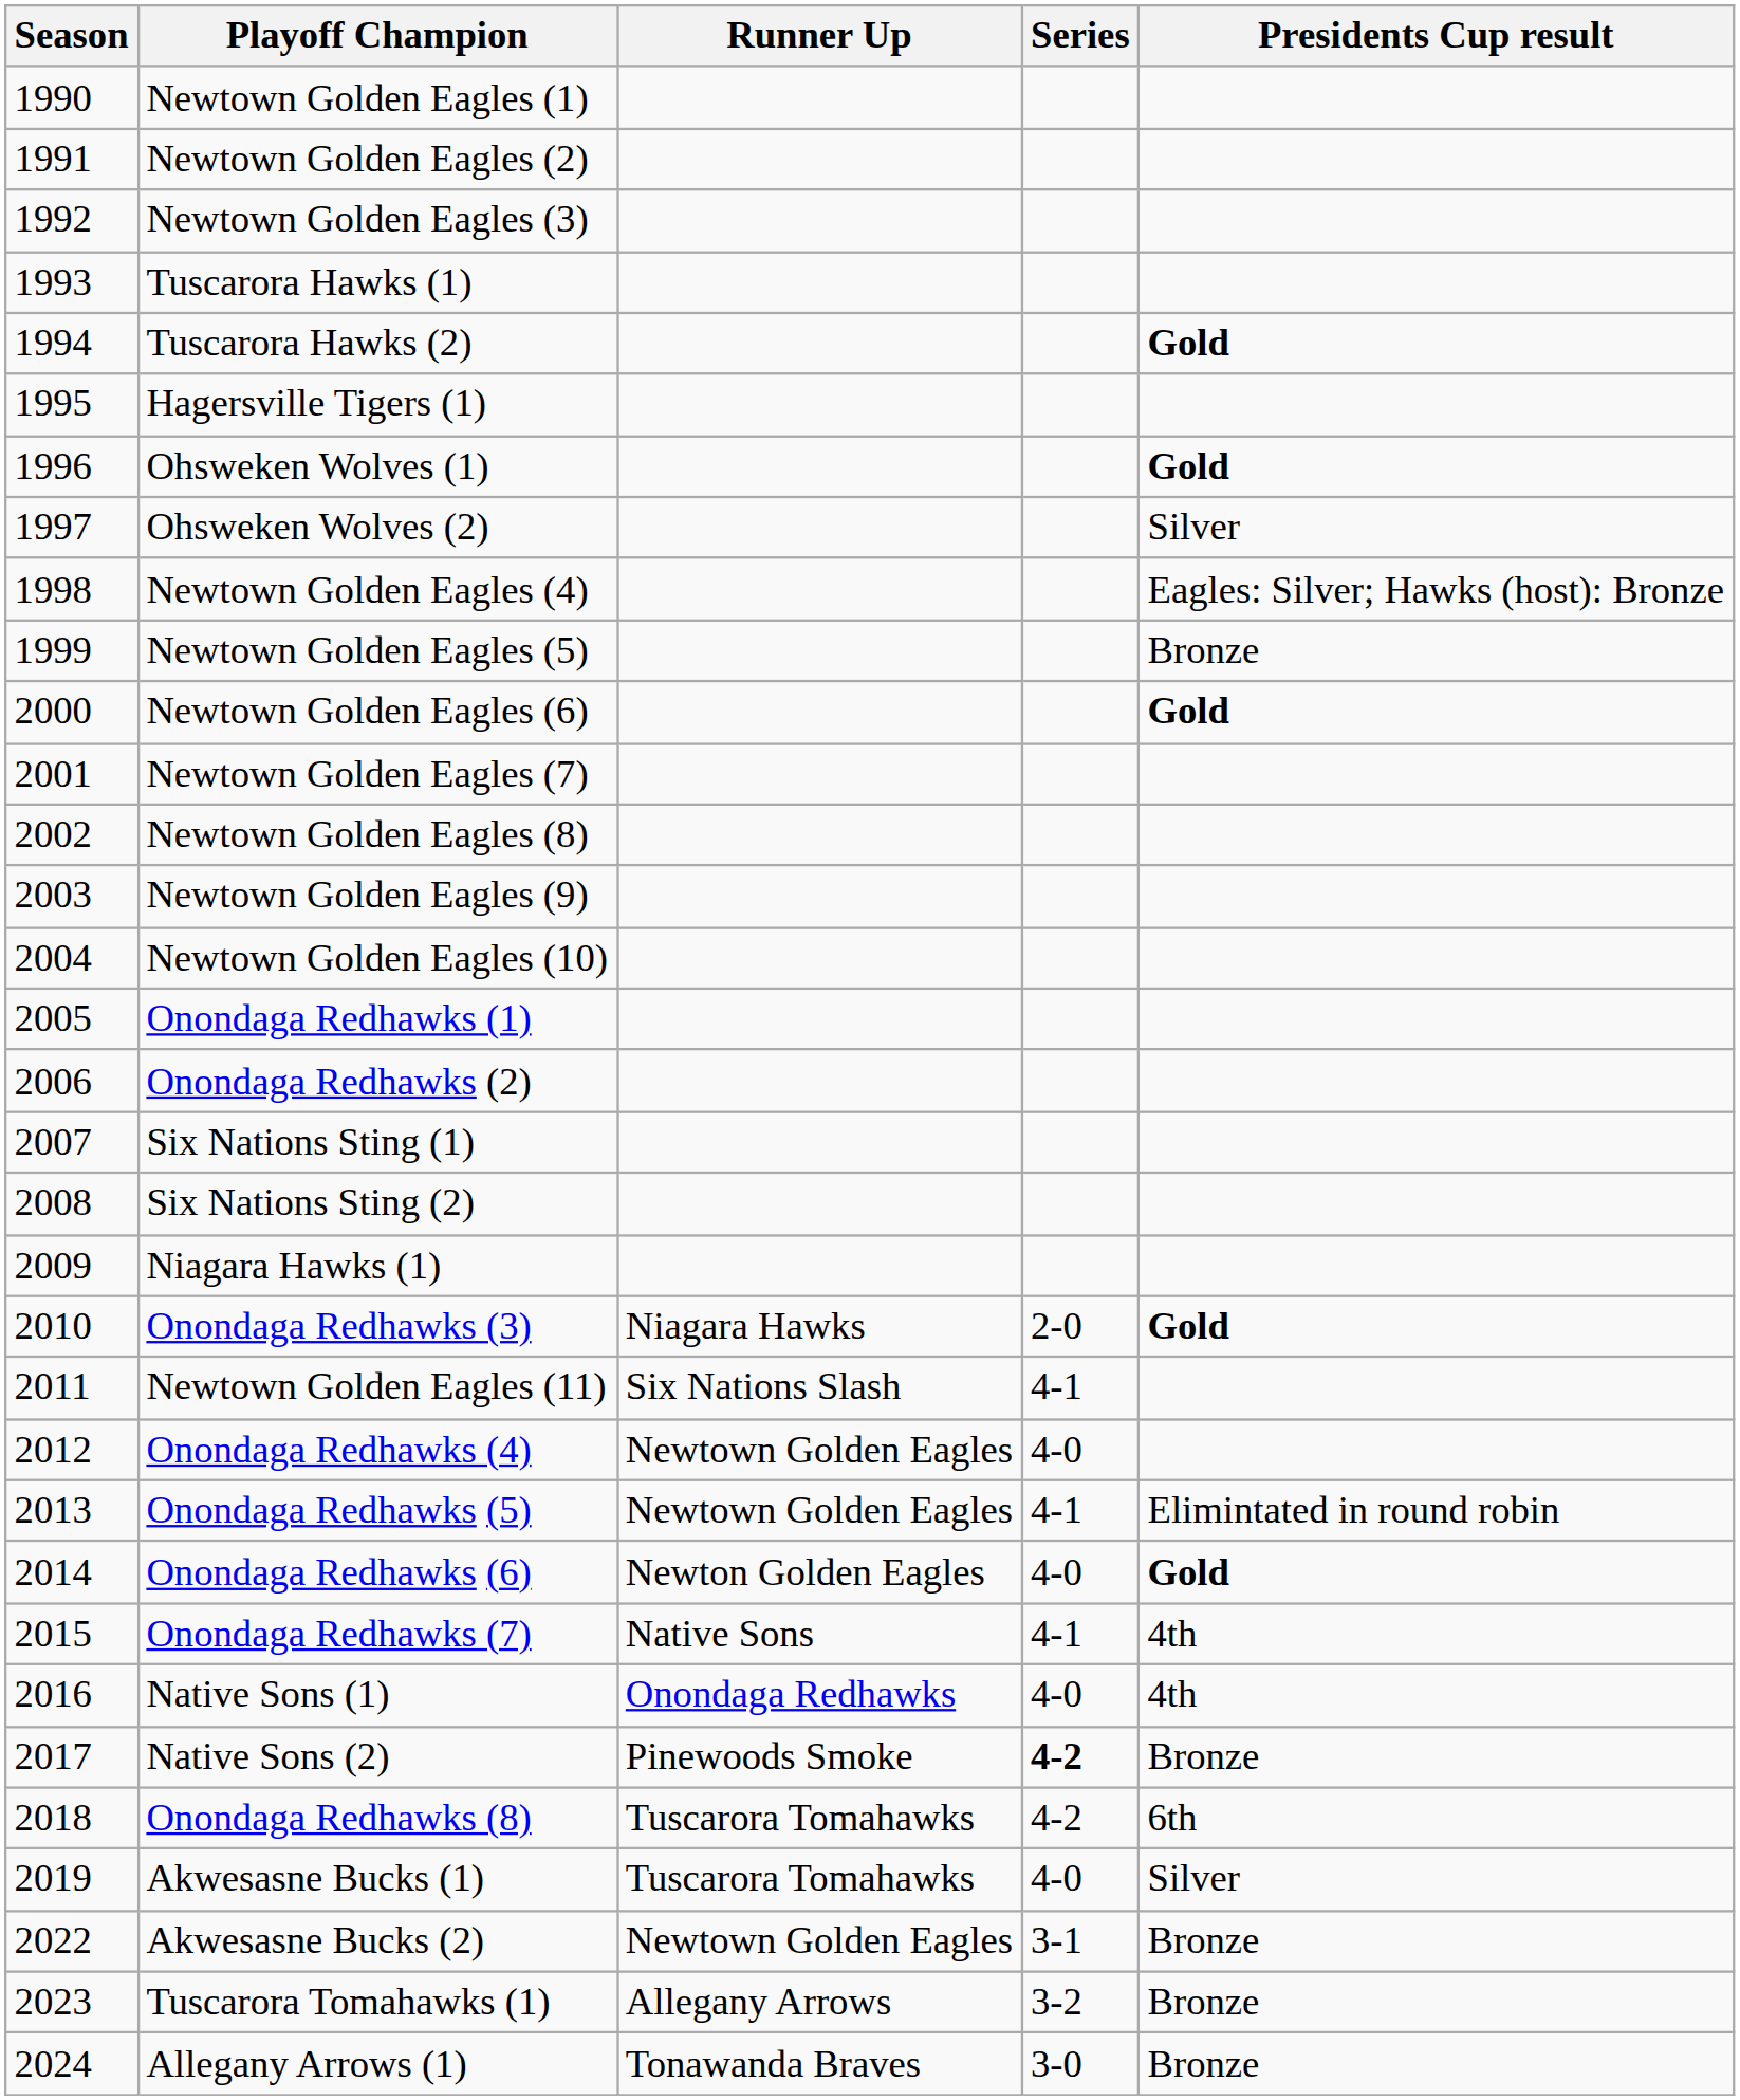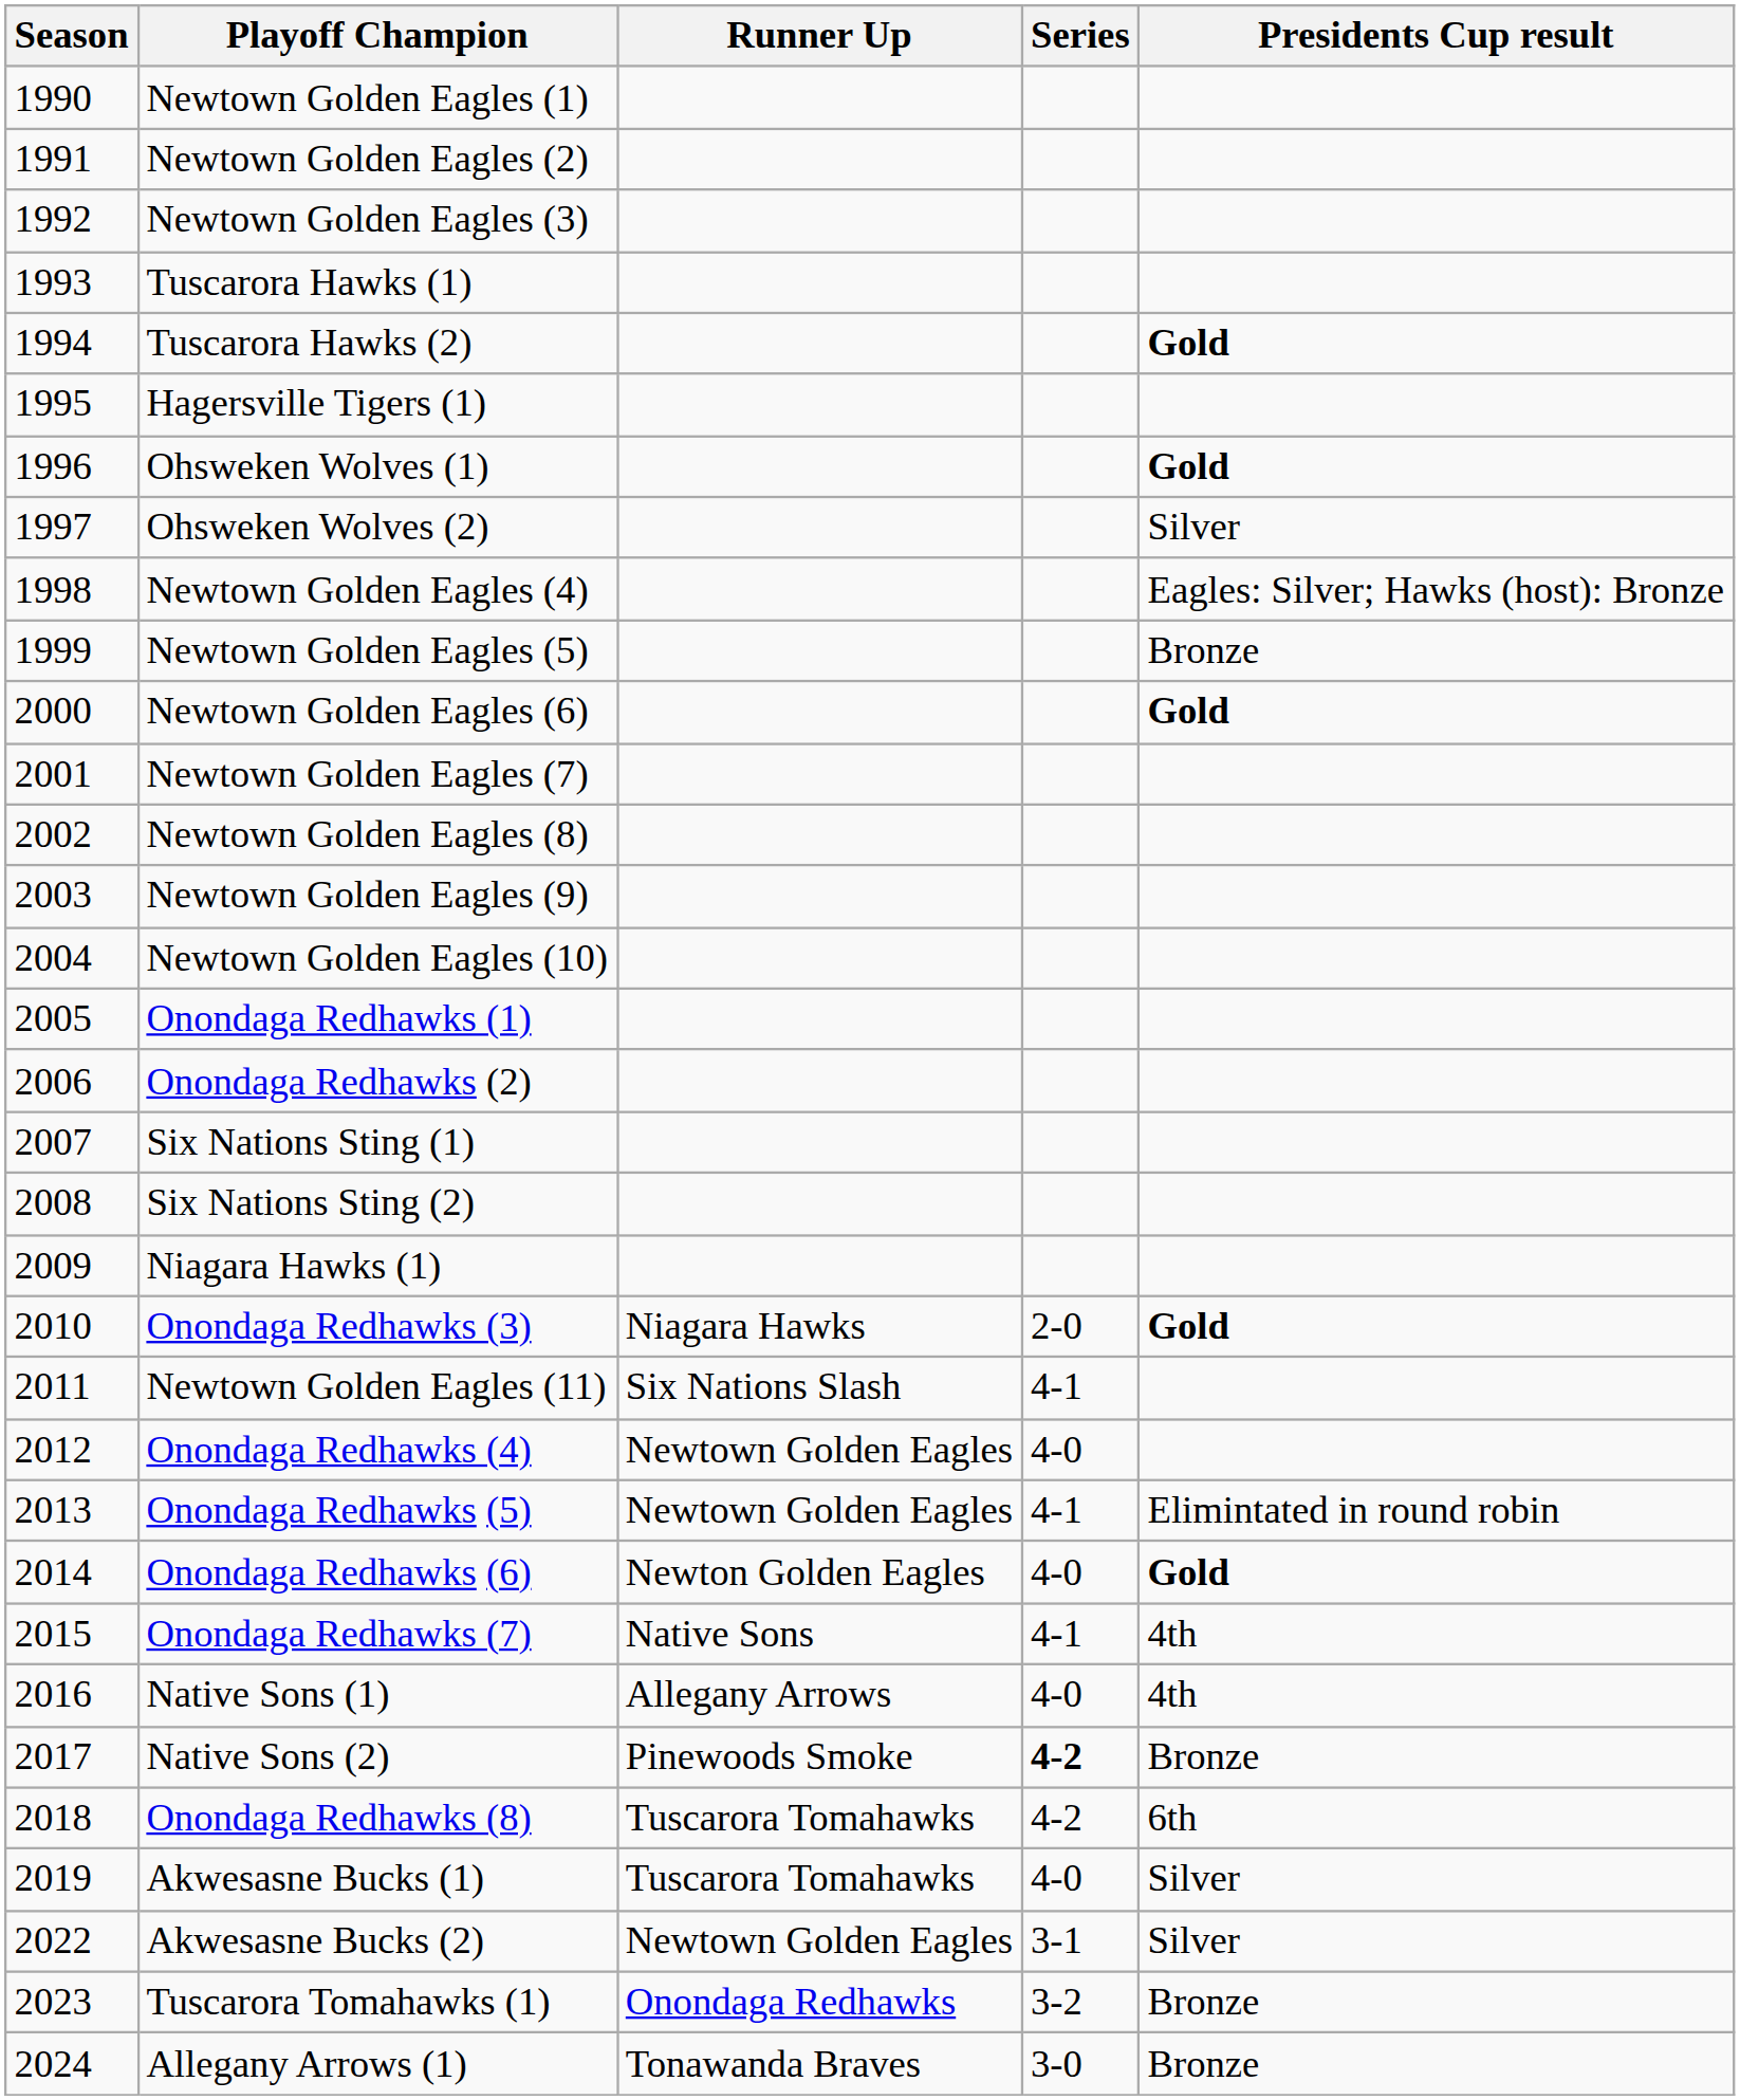Native Sons (1) | Runner Up: Onondaga Redhawks -> Allegany Arrows
Akwesasne Bucks (2) | Presidents Cup result: Bronze -> Silver
Tuscarora Tomahawks (1) | Runner Up: Allegany Arrows -> Onondaga Redhawks
